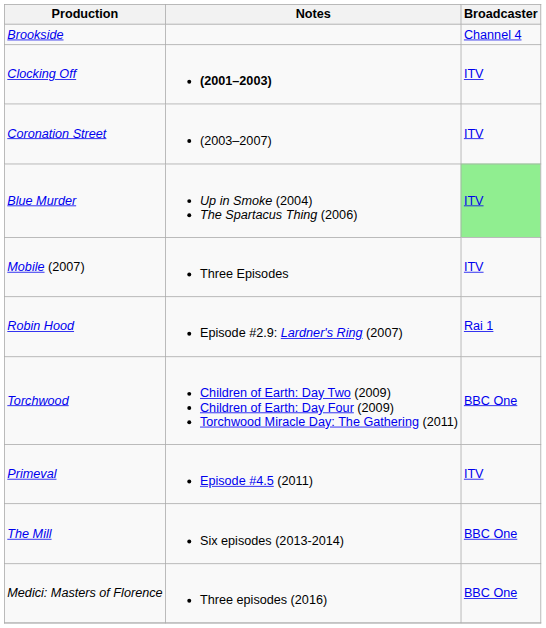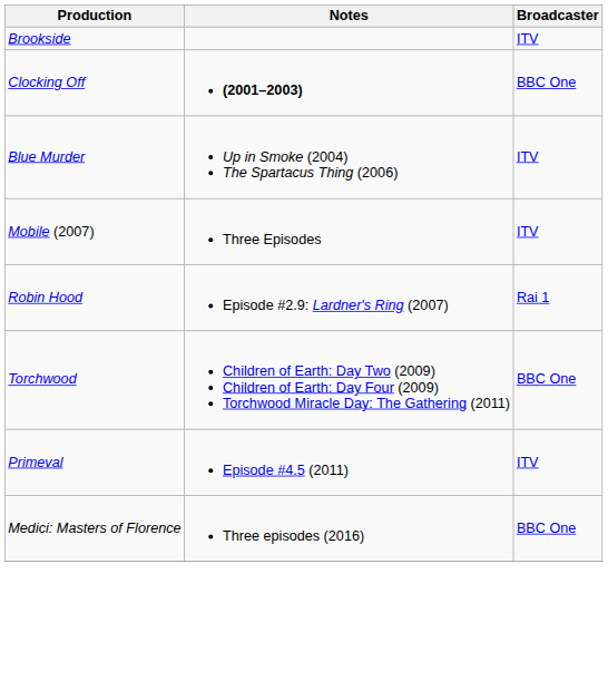Brookside | Broadcaster: Channel 4 -> ITV
Clocking Off | Broadcaster: ITV -> BBC One
- row: Coronation Street | (2003–2007) | ITV
Blue Murder | Broadcaster: lightgreen background -> no background
- row: The Mill | Six episodes (2013-2014) | BBC One
